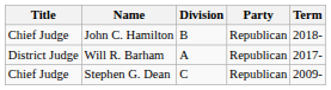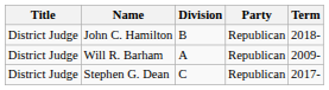John C. Hamilton | Title: Chief Judge -> District Judge
Will R. Barham | Term: 2017- -> 2009-
Stephen G. Dean | Title: Chief Judge -> District Judge
Stephen G. Dean | Term: 2009- -> 2017-
